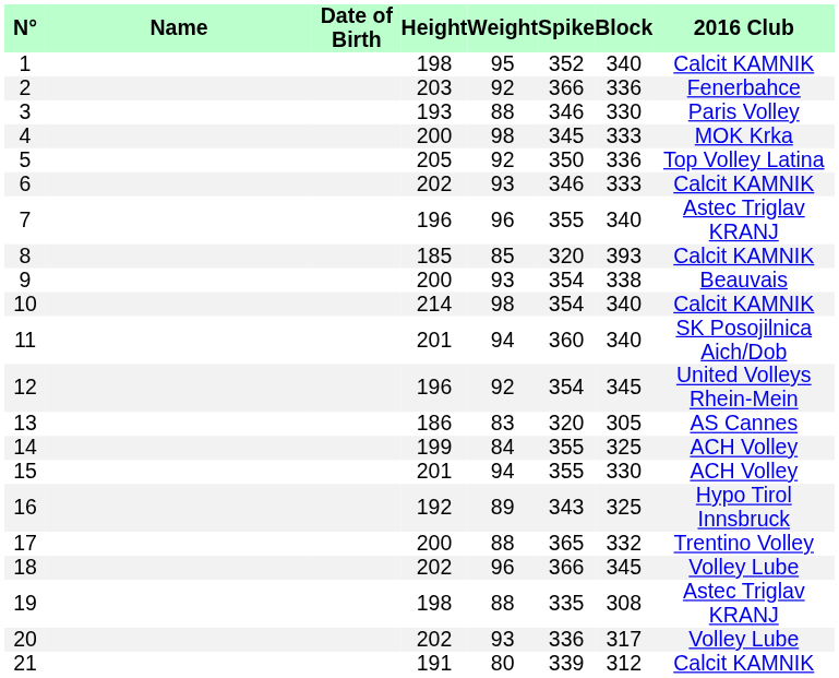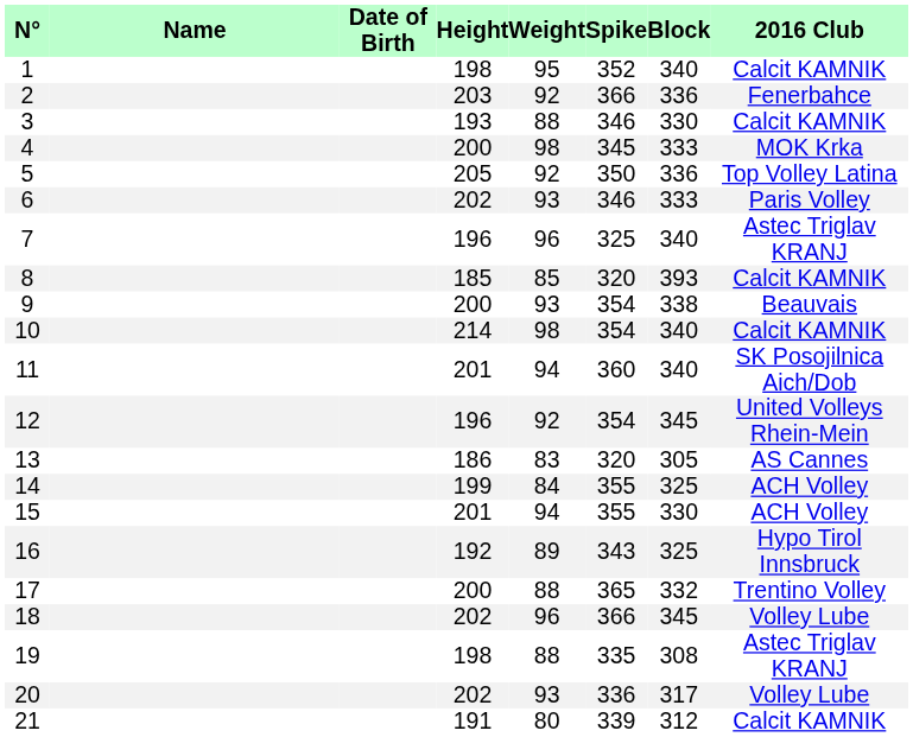3 | 2016 Club: Paris Volley -> Calcit KAMNIK
6 | 2016 Club: Calcit KAMNIK -> Paris Volley
7 | Spike: 355 -> 325
